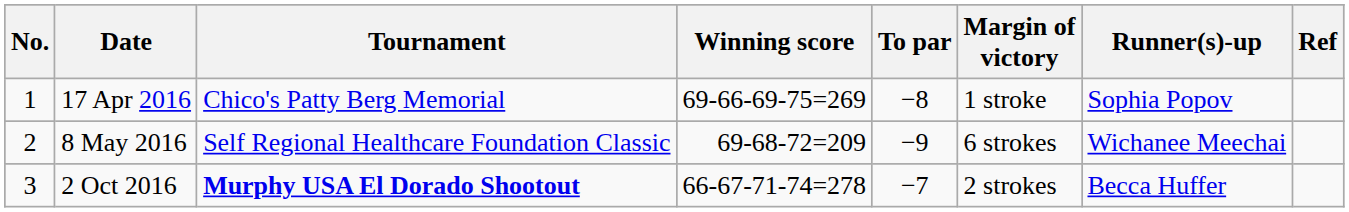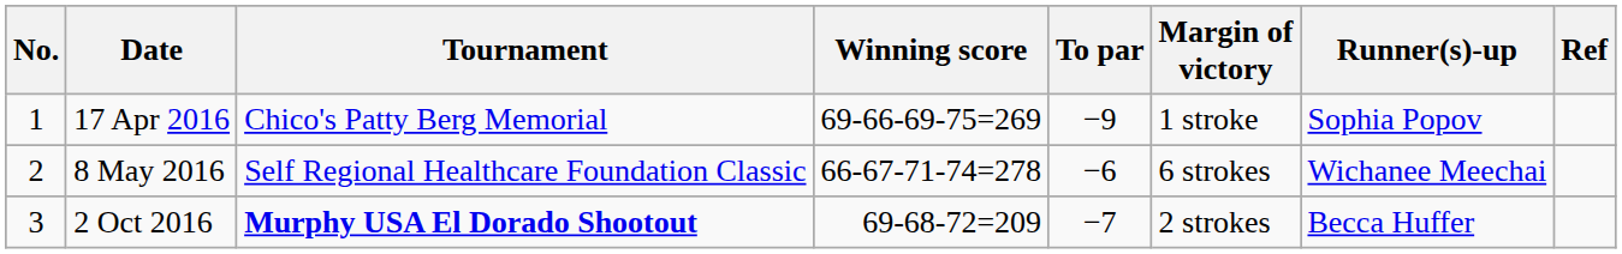17 Apr 2016 | To par: −8 -> −9
8 May 2016 | Winning score: 69-68-72=209 -> 66-67-71-74=278
8 May 2016 | To par: −9 -> −6
2 Oct 2016 | Winning score: 66-67-71-74=278 -> 69-68-72=209
